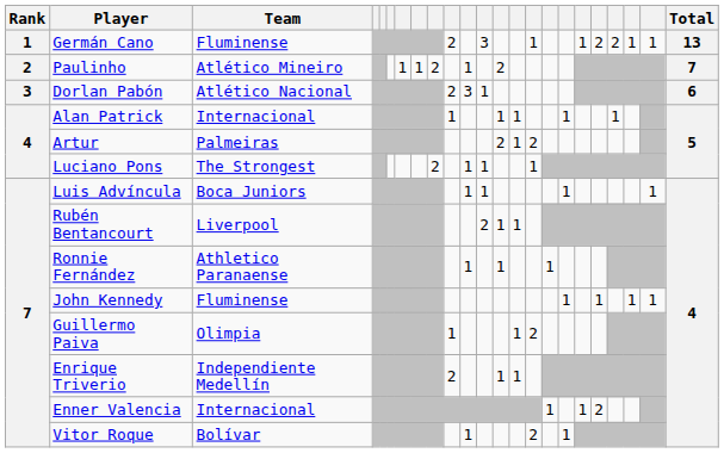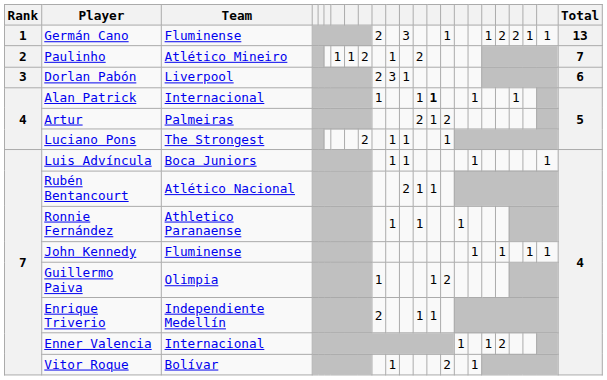Dorlan Pabón | Team: Atlético Nacional -> Liverpool
Alan Patrick | column 14: normal -> bold
Rubén Bentancourt | Team: Liverpool -> Atlético Nacional
